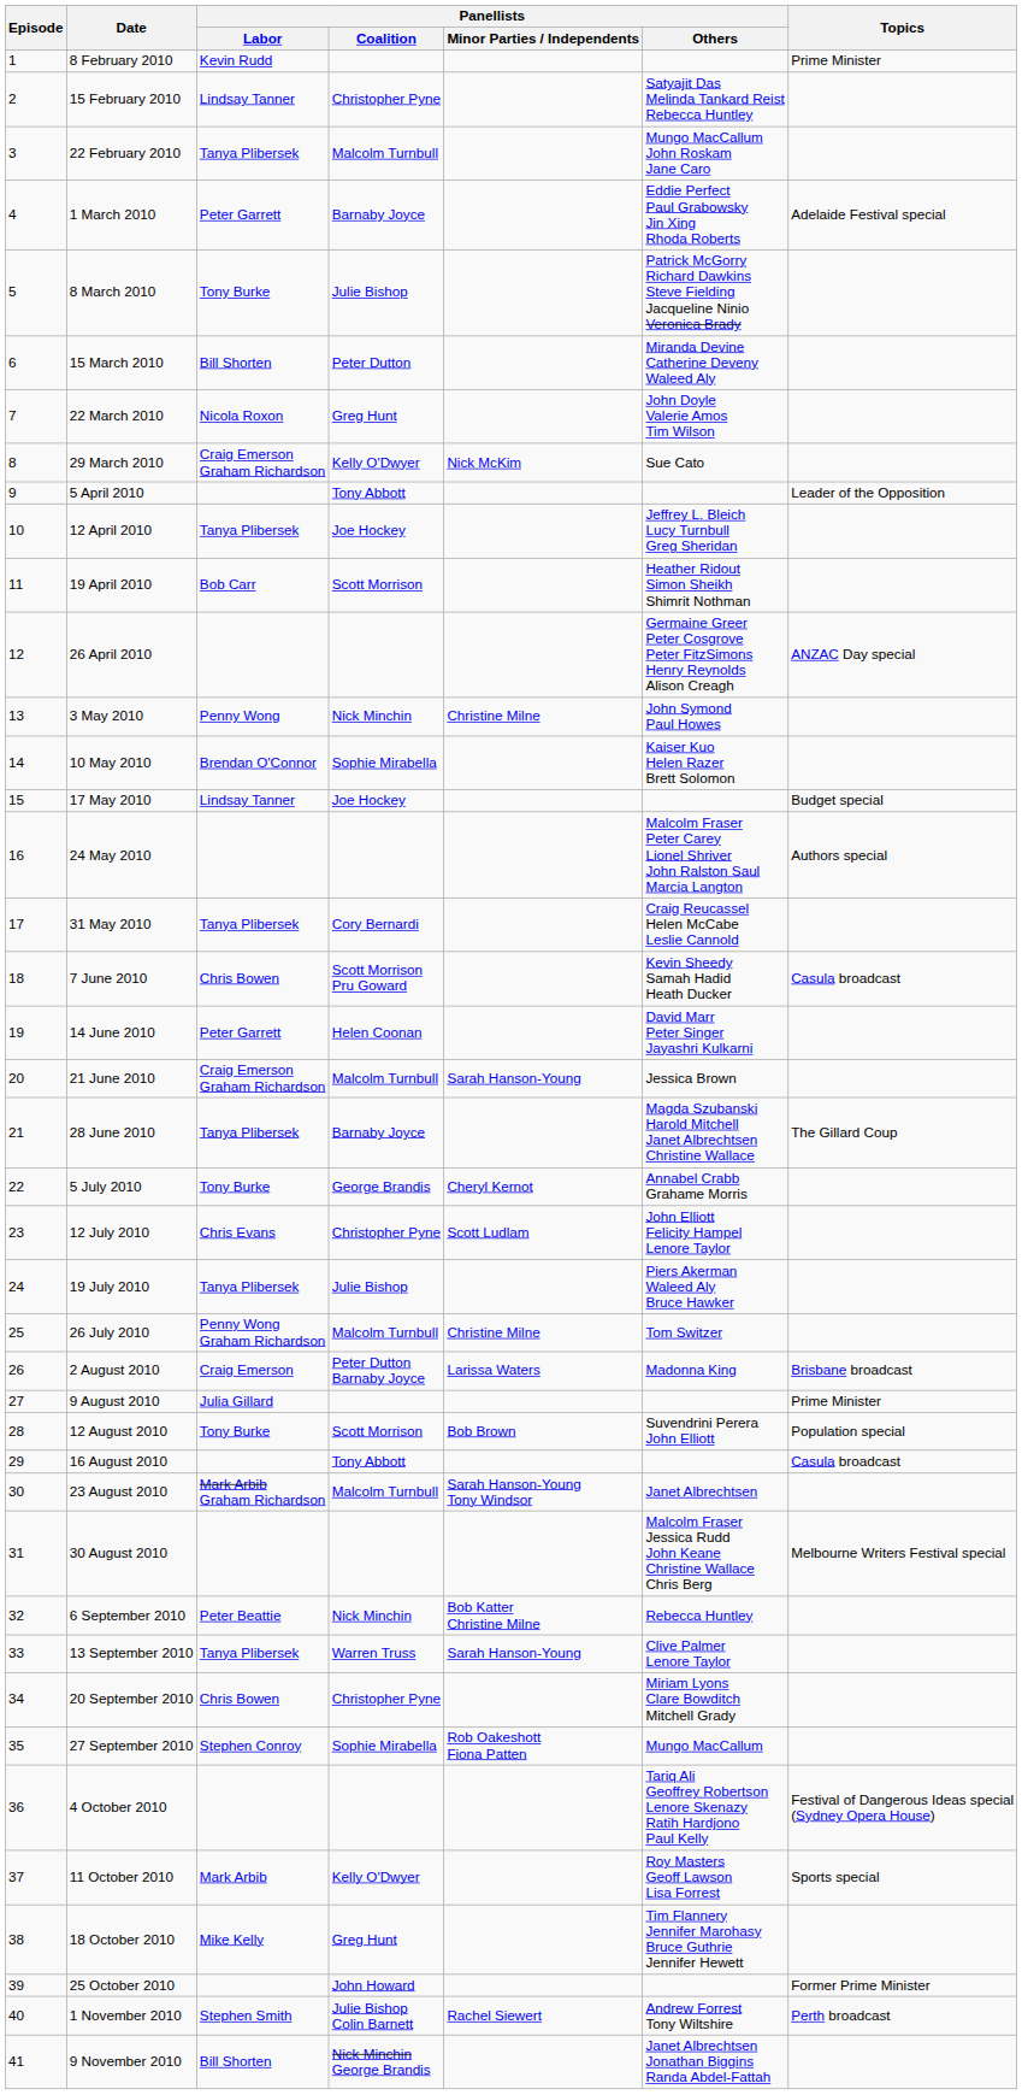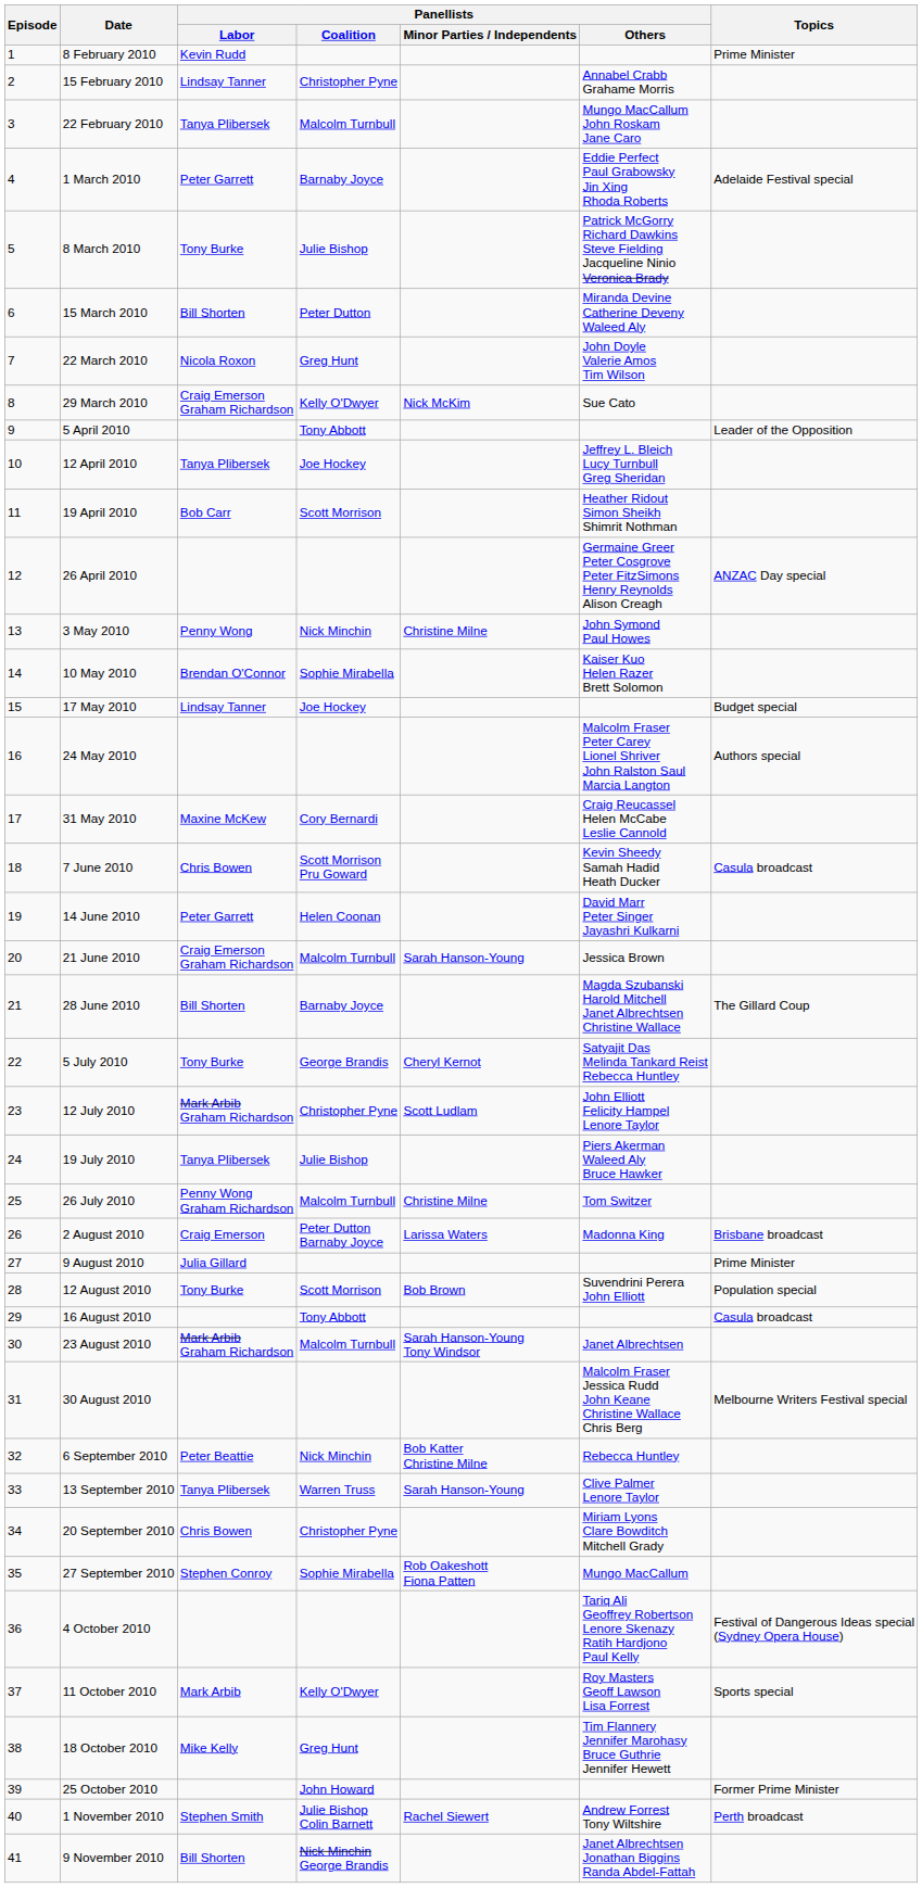15 February 2010 | Panellists / Others: Satyajit Das Melinda Tankard Reist Rebecca Huntley -> Annabel Crabb Grahame Morris
31 May 2010 | Panellists / Labor: Tanya Plibersek -> Maxine McKew
28 June 2010 | Panellists / Labor: Tanya Plibersek -> Bill Shorten
5 July 2010 | Panellists / Others: Annabel Crabb Grahame Morris -> Satyajit Das Melinda Tankard Reist Rebecca Huntley
12 July 2010 | Panellists / Labor: Chris Evans -> Mark Arbib Graham Richardson
